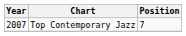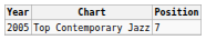Top Contemporary Jazz | Year: 2007 -> 2005
